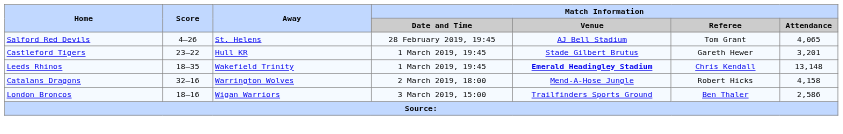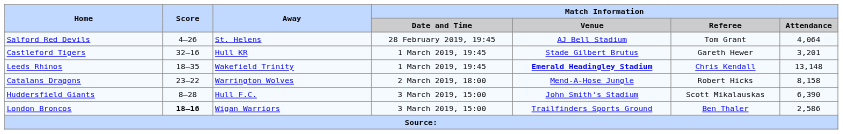Salford Red Devils | Match Information / Attendance: 4,065 -> 4,064
Castleford Tigers | Score: 23–22 -> 32–16
Catalans Dragons | Score: 32–16 -> 23–22
Catalans Dragons | Match Information / Attendance: 4,158 -> 8,158
+ row: Huddersfield Giants | 8–28 | Hull F.C. | 3 March 2019, 15:00 | John Smith's Stadium | Scott Mikalauskas | 6,390
London Broncos | Score: normal -> bold
